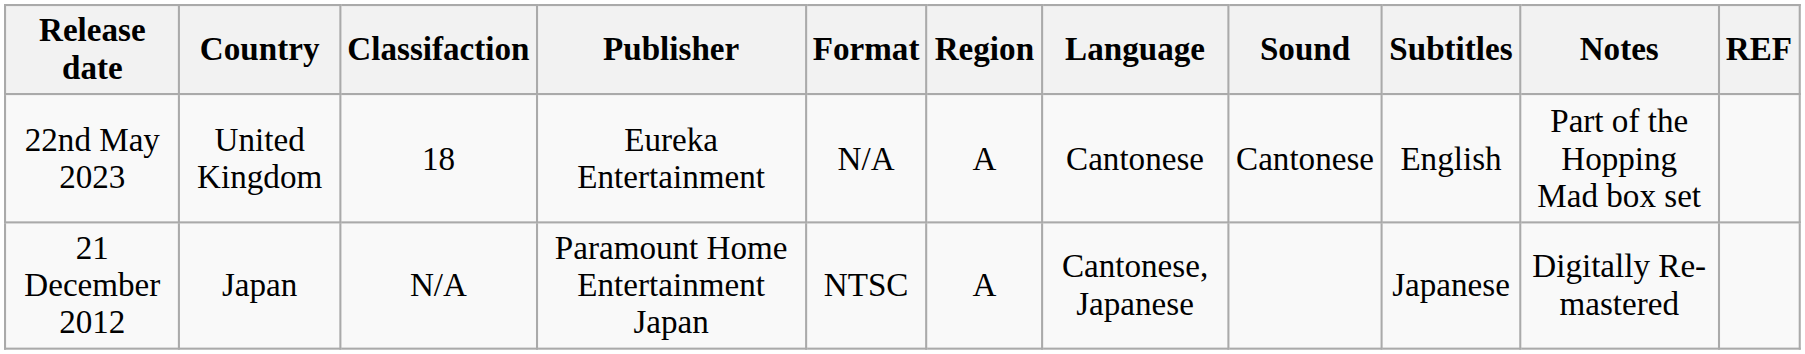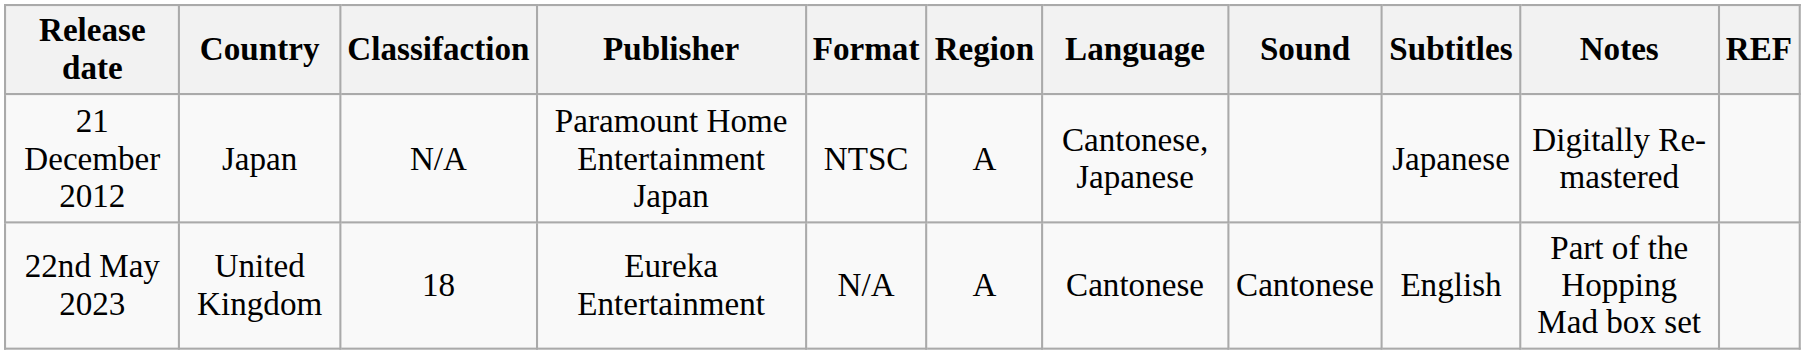rows swapped: 21 December 2012 <-> 22nd May 2023
